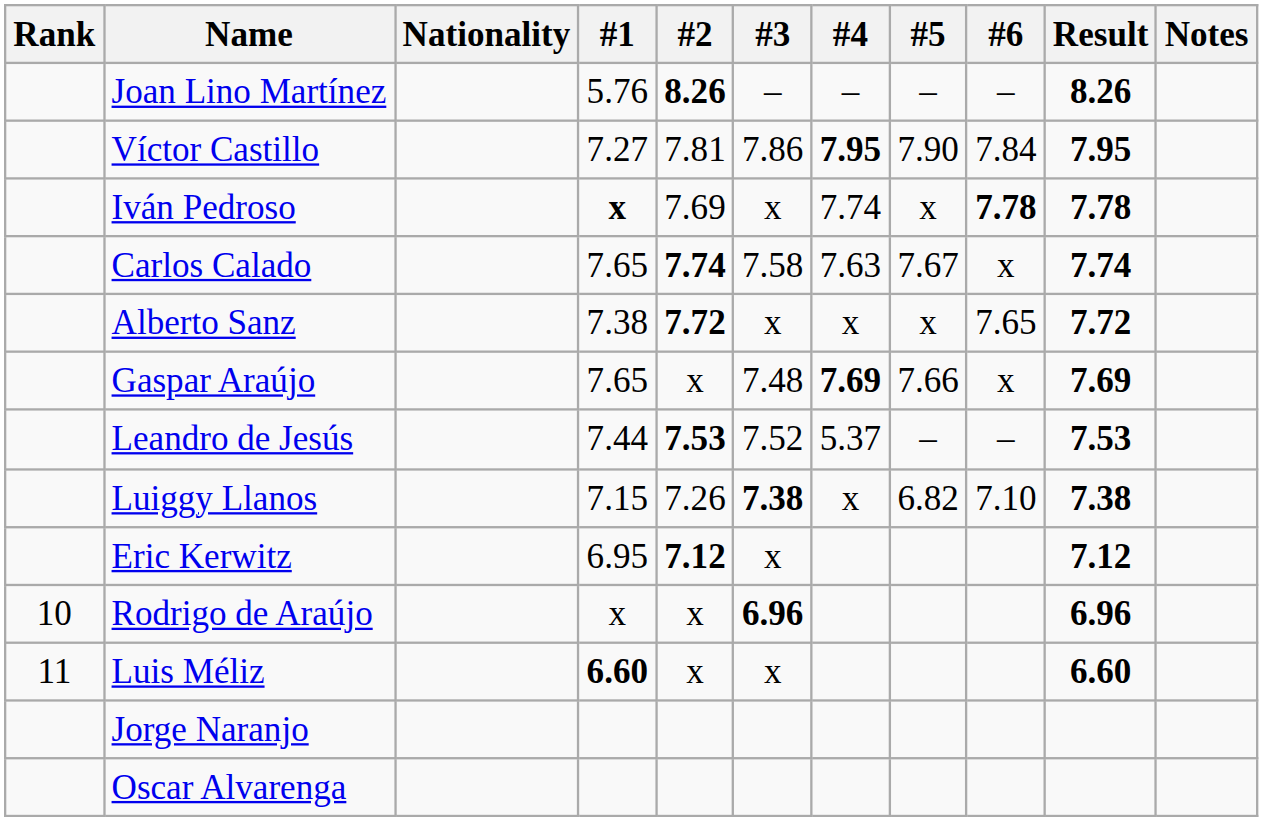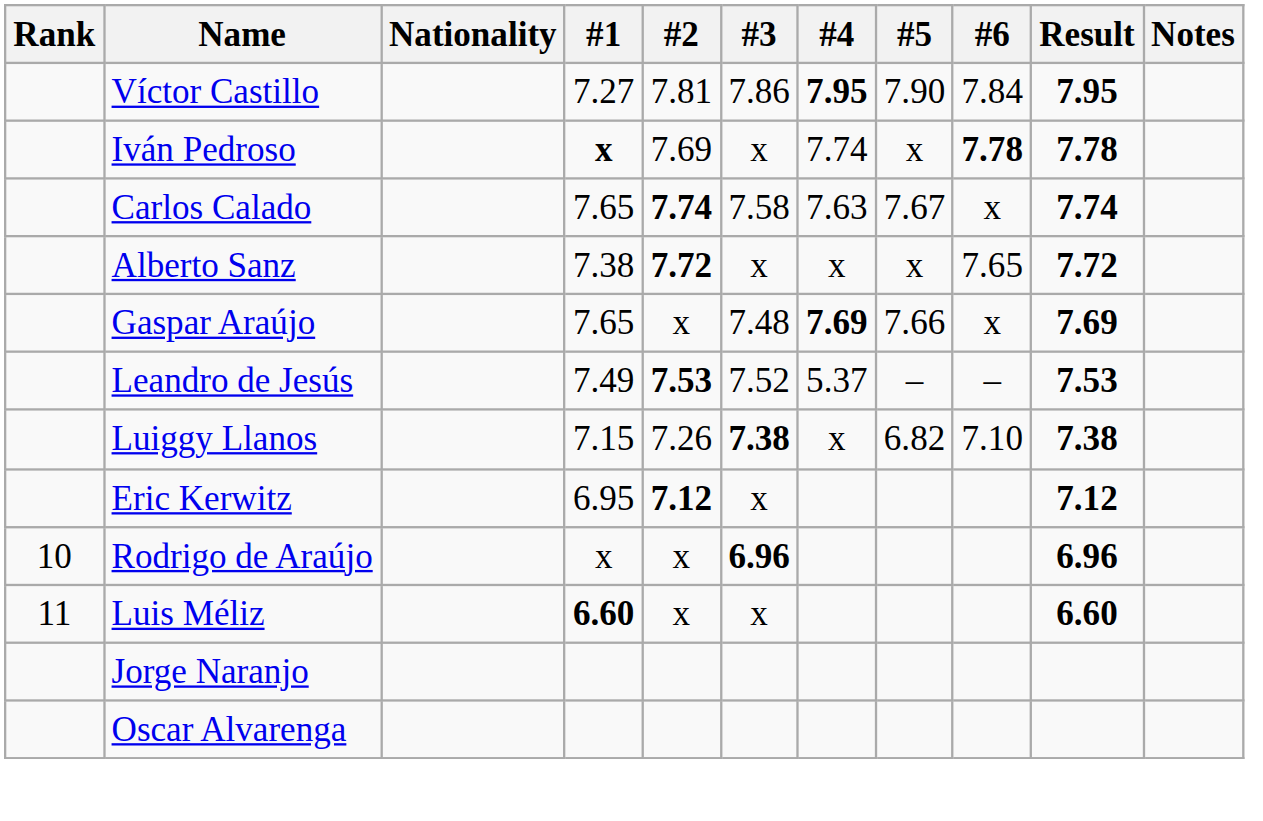- row: Joan Lino Martínez | 5.76 | 8.26 | – | – | – | – | 8.26
Leandro de Jesús | #1: 7.44 -> 7.49
